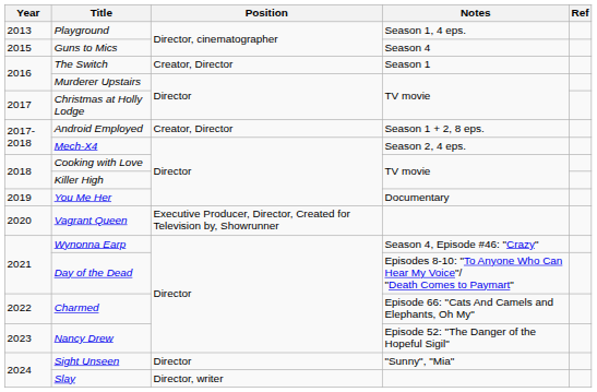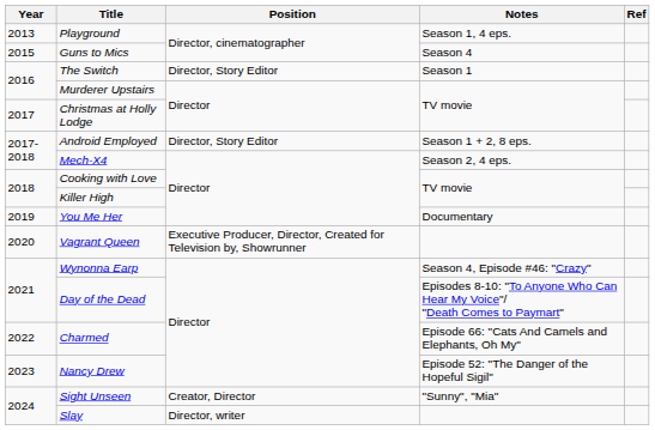The Switch | Position: Creator, Director -> Director, Story Editor
Android Employed | Position: Creator, Director -> Director, Story Editor
Sight Unseen | Position: Director -> Creator, Director
